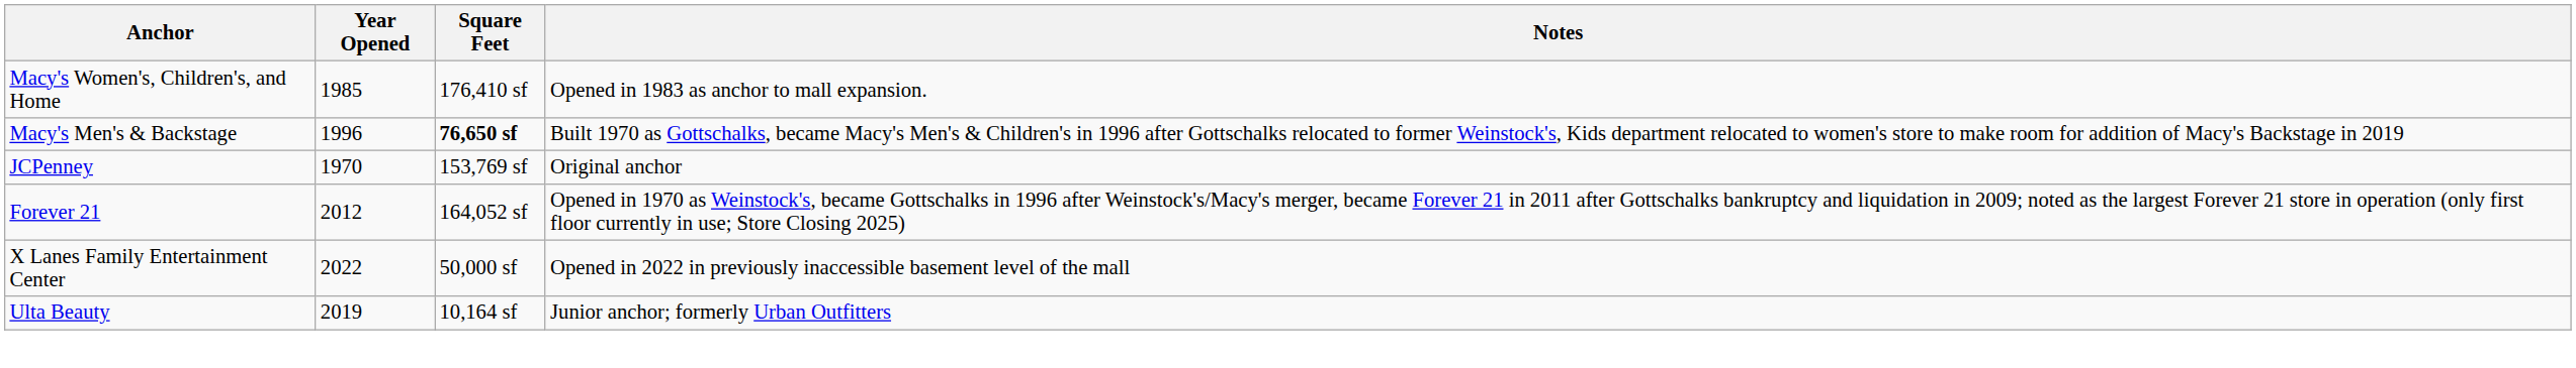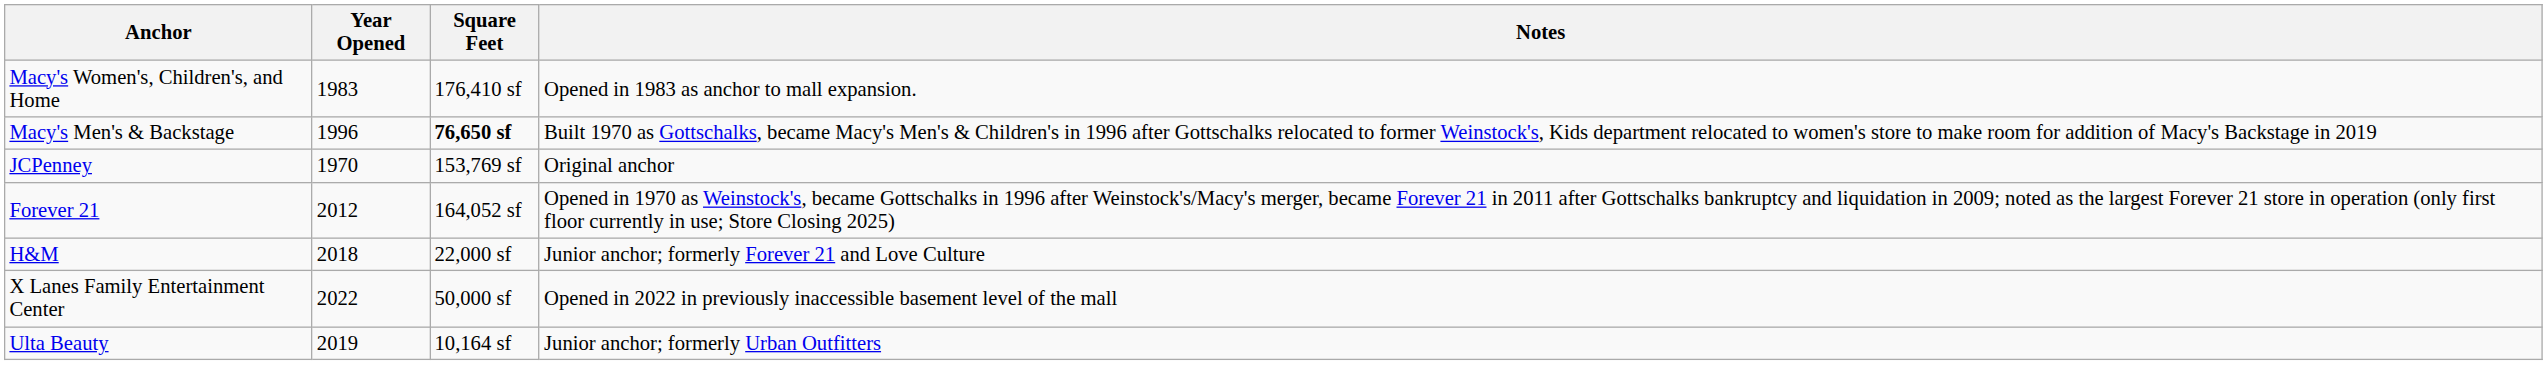Macy's Women's, Children's, and Home | Year Opened: 1985 -> 1983
+ row: H&M | 2018 | 22,000 sf | Junior anchor; formerly Forever 21 and Love Culture
